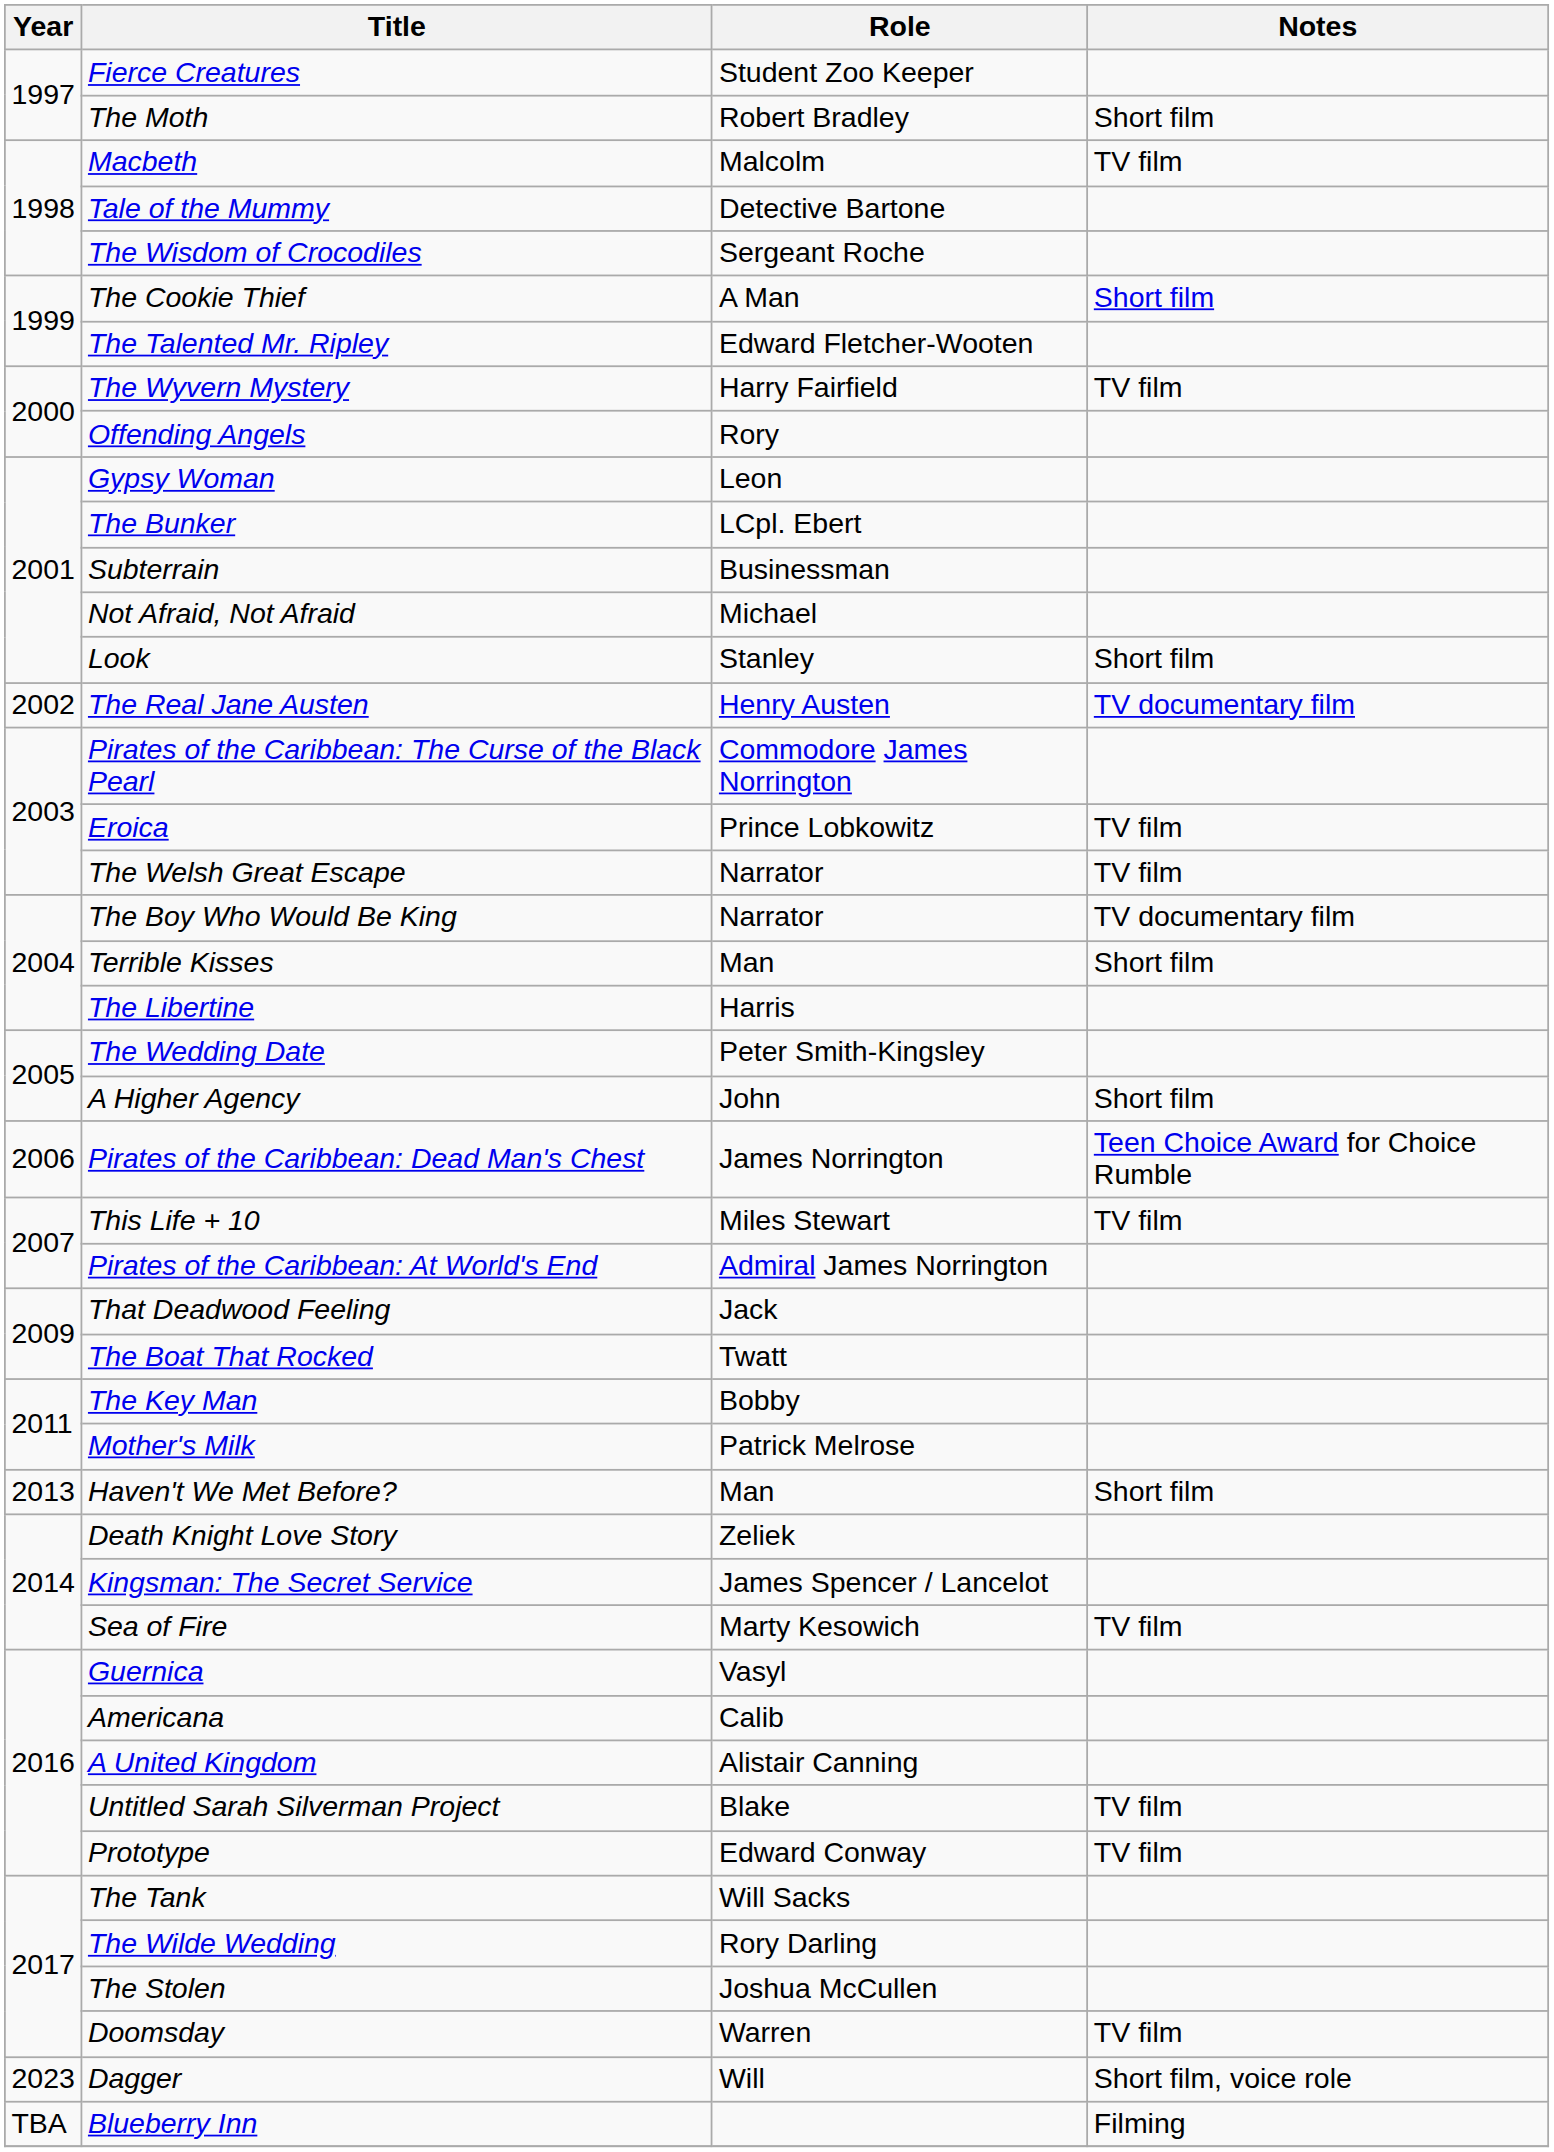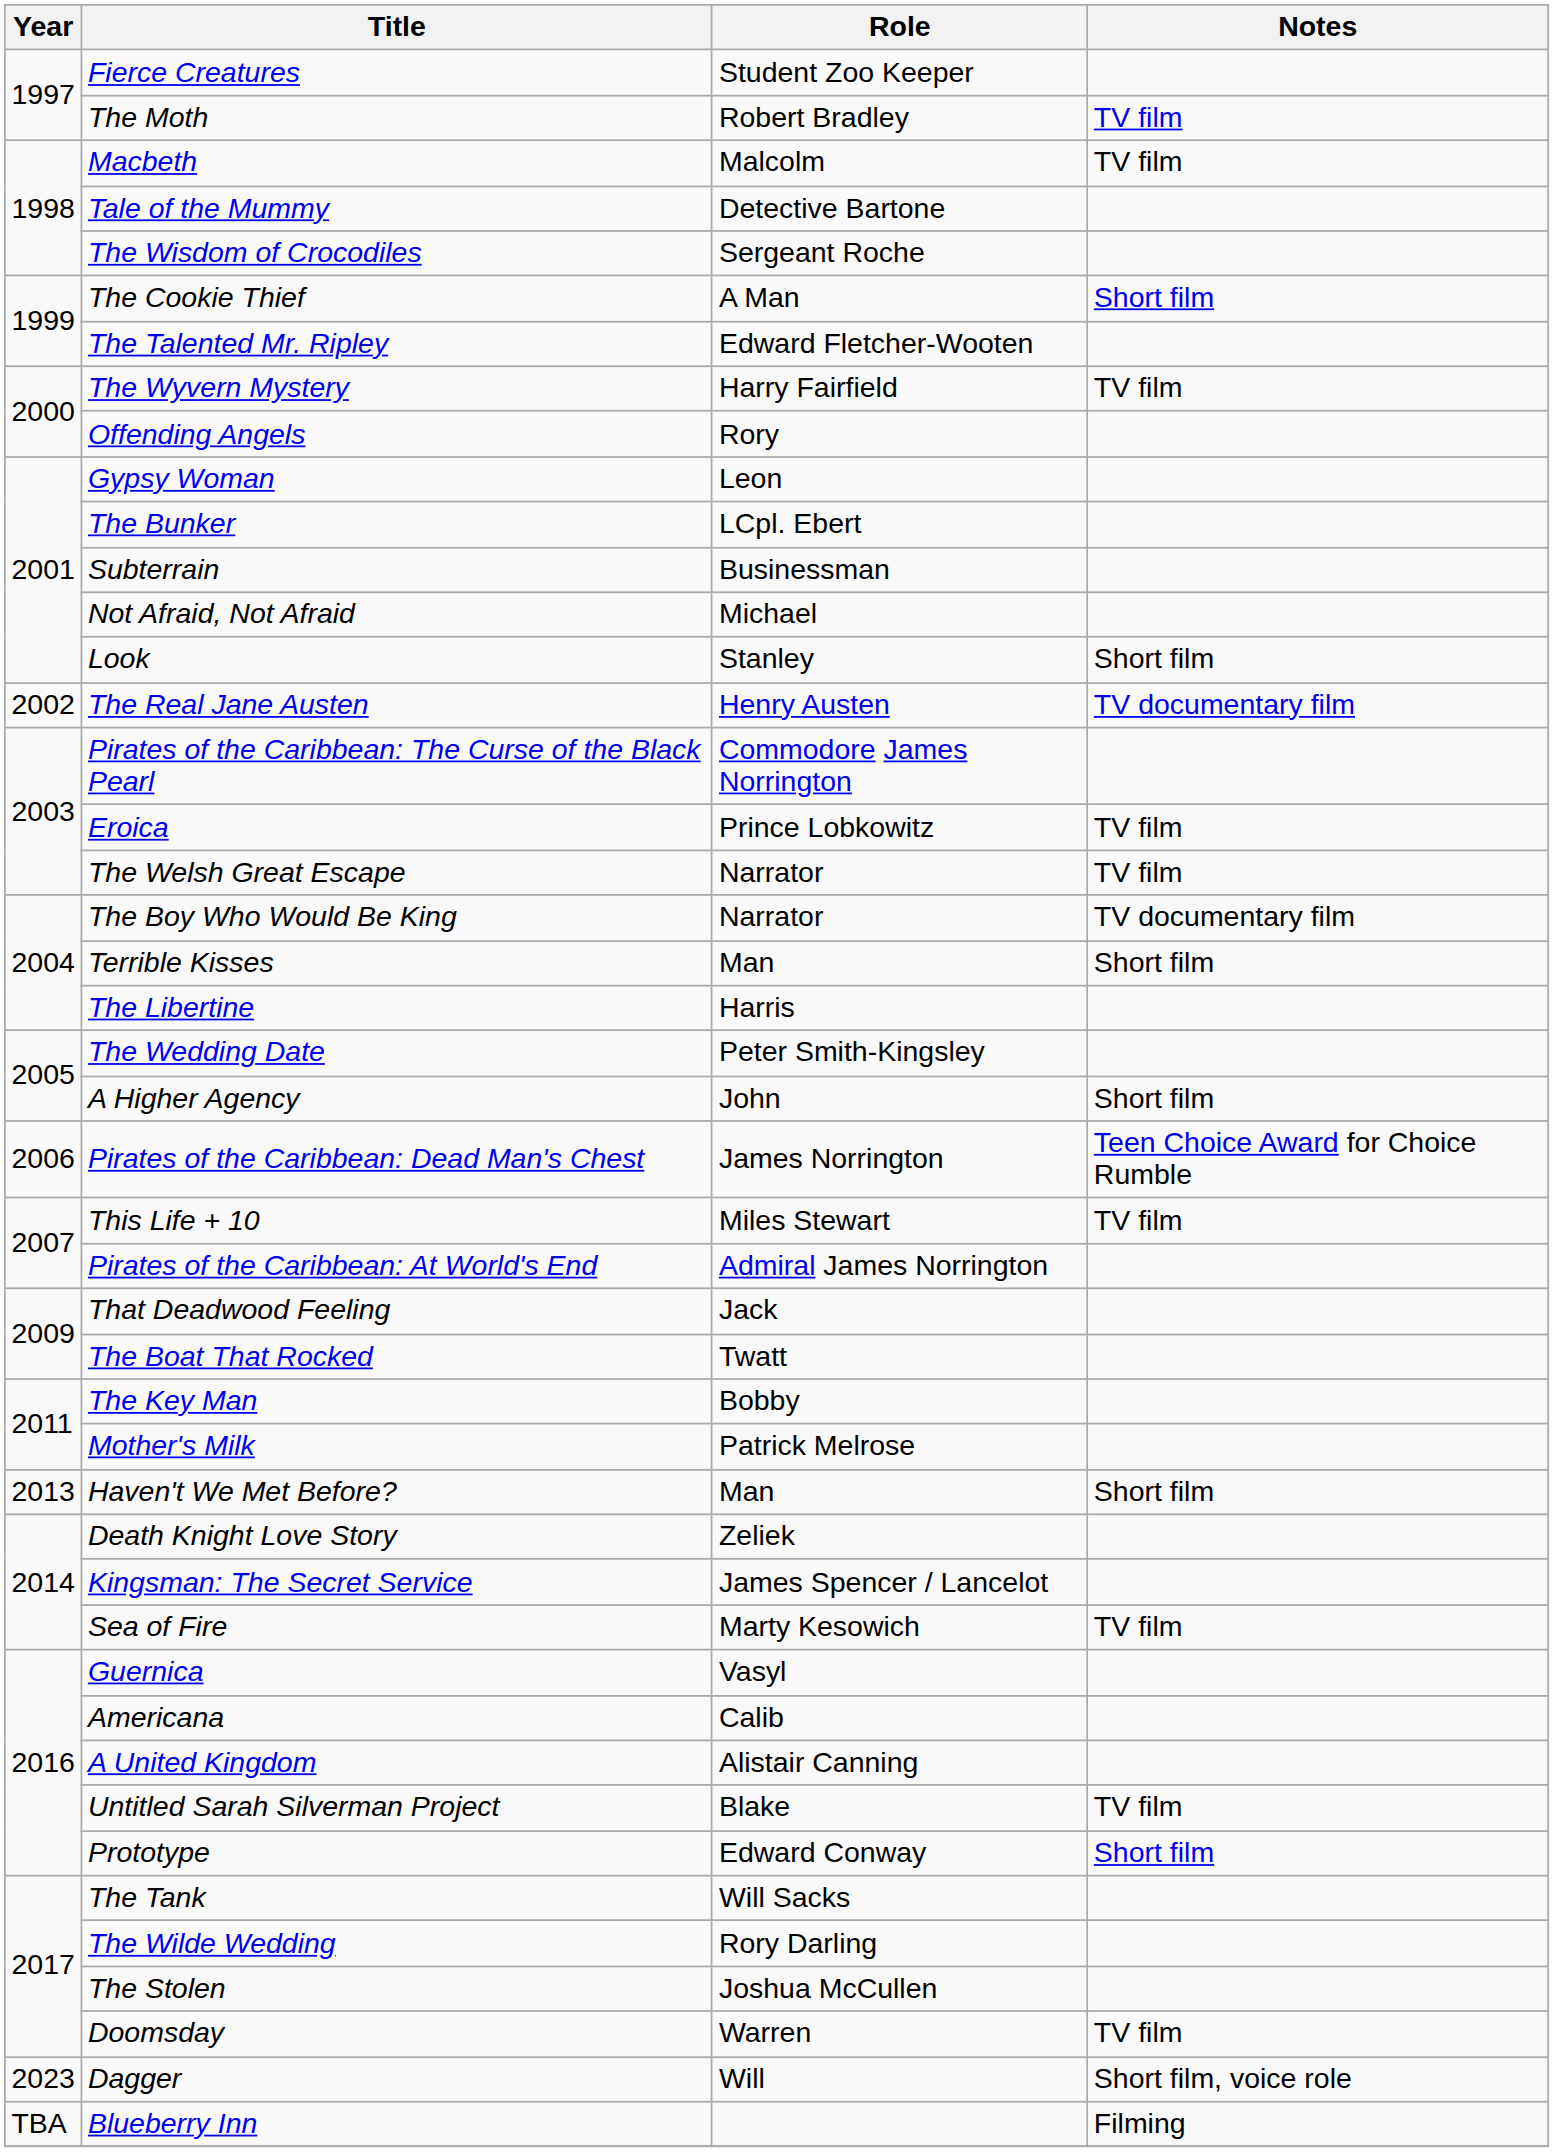The Moth | Notes: Short film -> TV film
Prototype | Notes: TV film -> Short film
